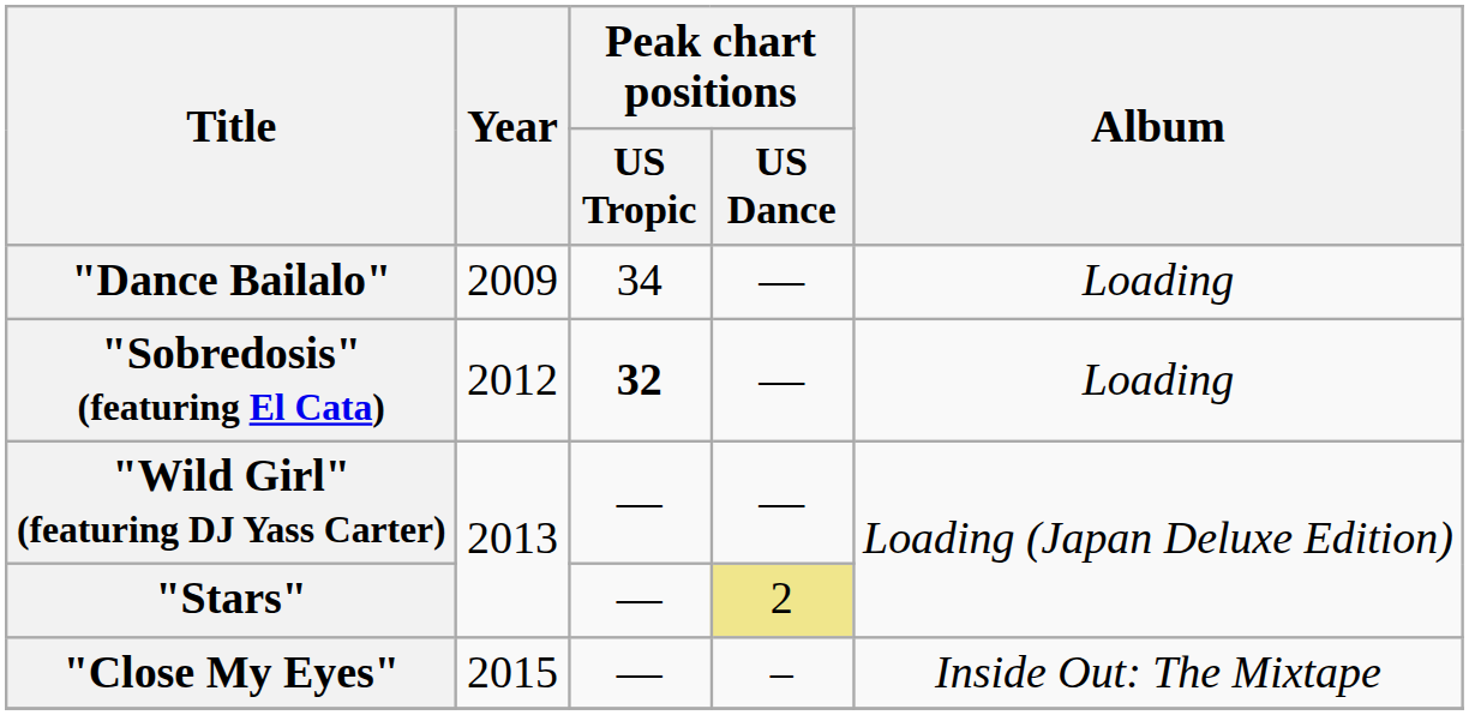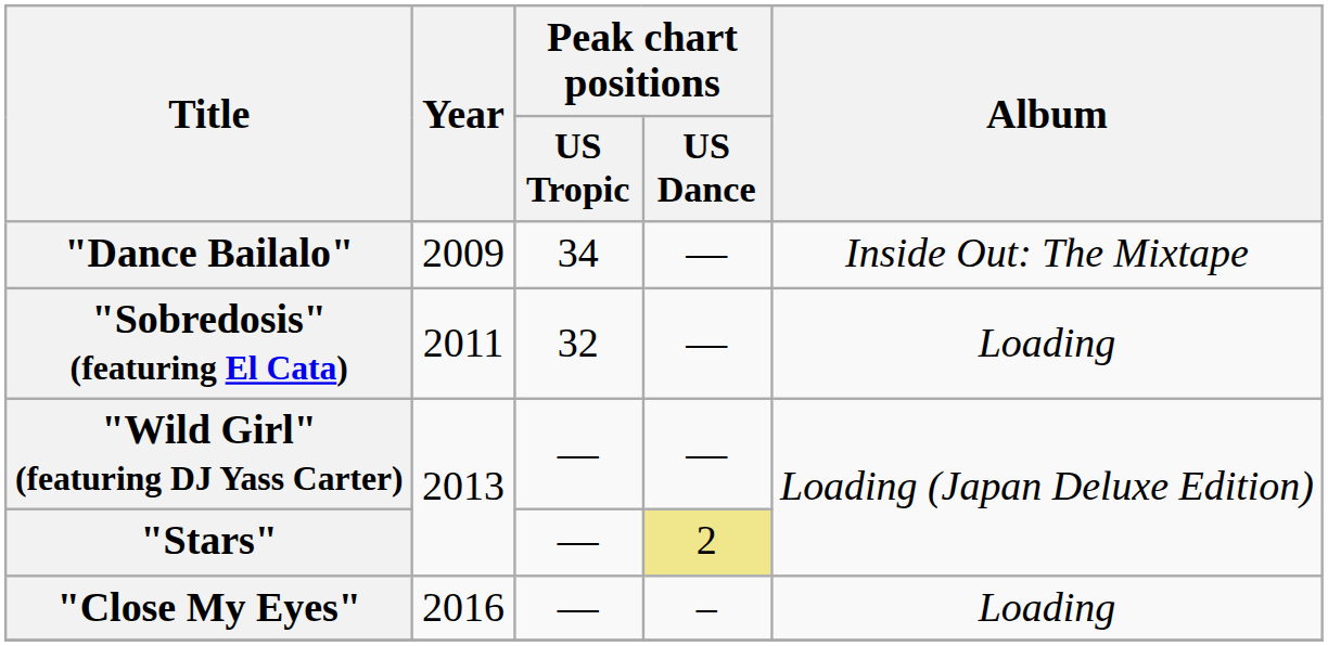"Dance Bailalo" | Album: Loading -> Inside Out: The Mixtape
"Sobredosis" (featuring El Cata) | Year: 2012 -> 2011
"Sobredosis" (featuring El Cata) | Peak chart positions / US Tropic: bold -> normal
"Close My Eyes" | Year: 2015 -> 2016
"Close My Eyes" | Album: Inside Out: The Mixtape -> Loading
